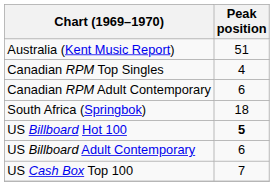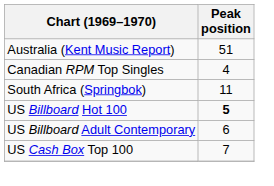- row: Canadian RPM Adult Contemporary | 6
South Africa (Springbok) | Peak position: 18 -> 11
